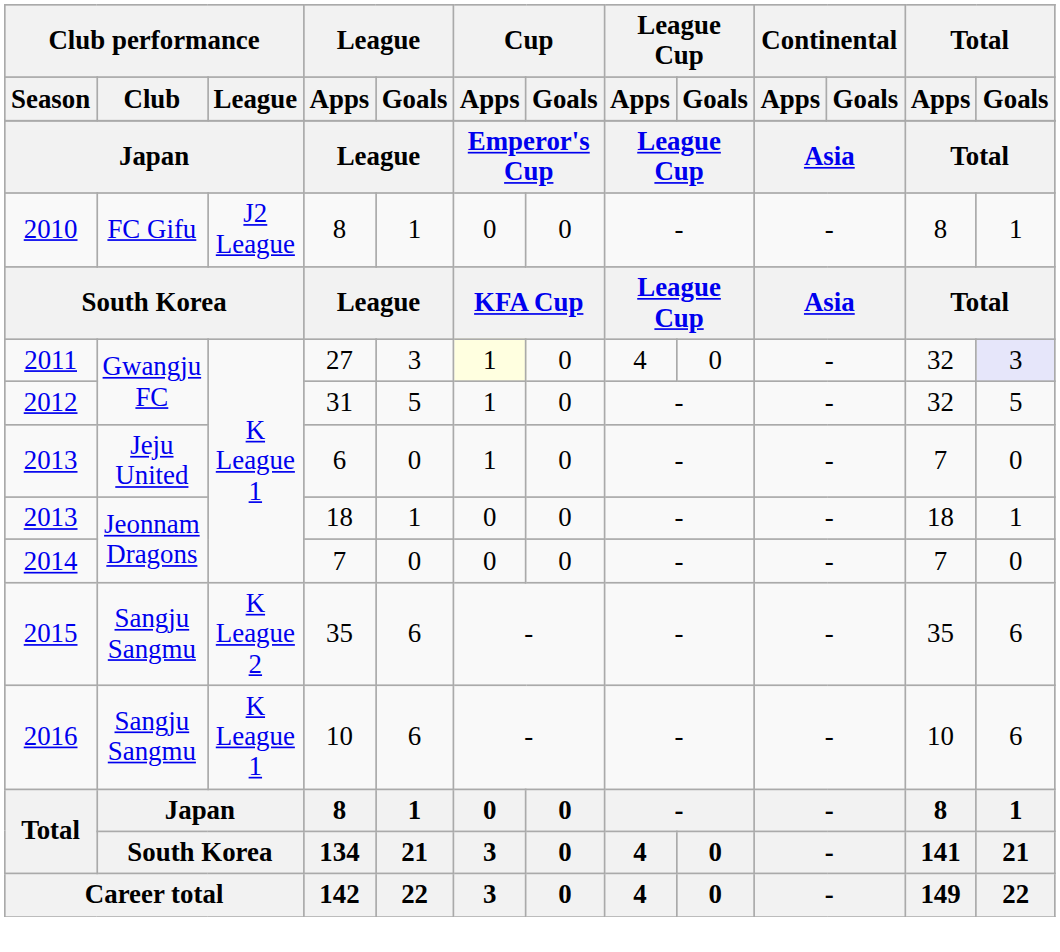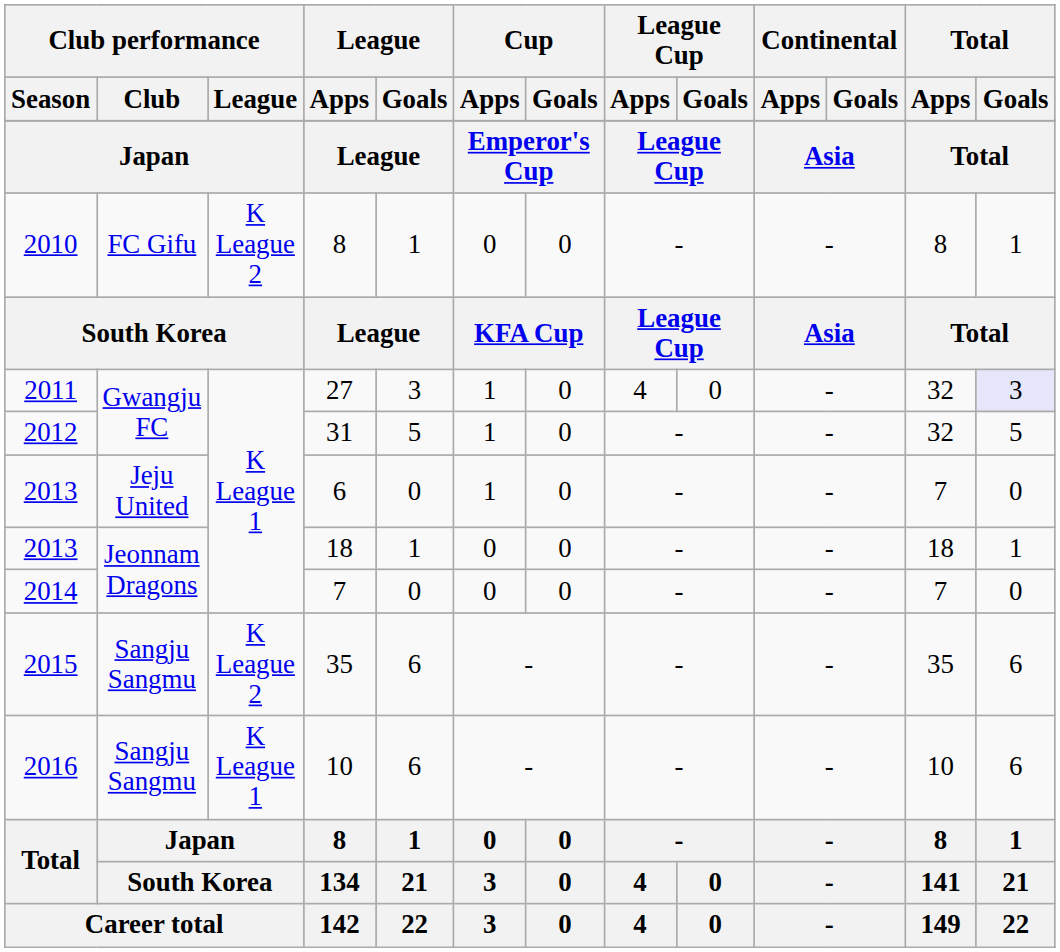2010 / 8 | Club performance / League: J2 League -> K League 2
27 | Cup / Apps: lightyellow background -> no background
